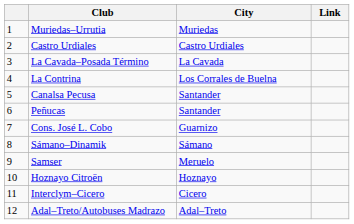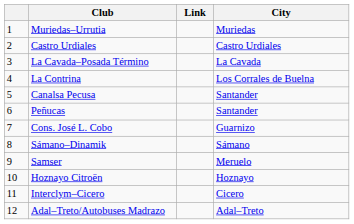columns swapped: City <-> Link
